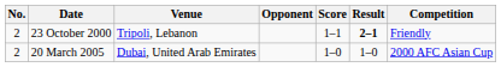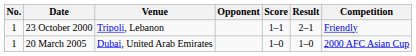23 October 2000 | No.: 2 -> 1
23 October 2000 | Result: bold -> normal
20 March 2005 | No.: 2 -> 1
